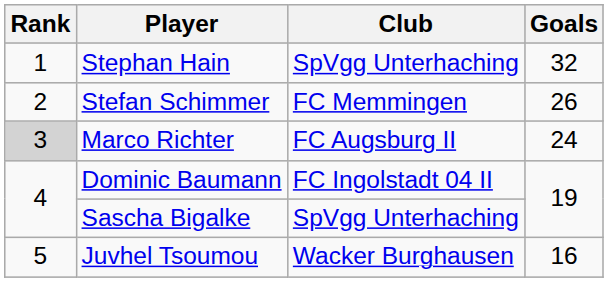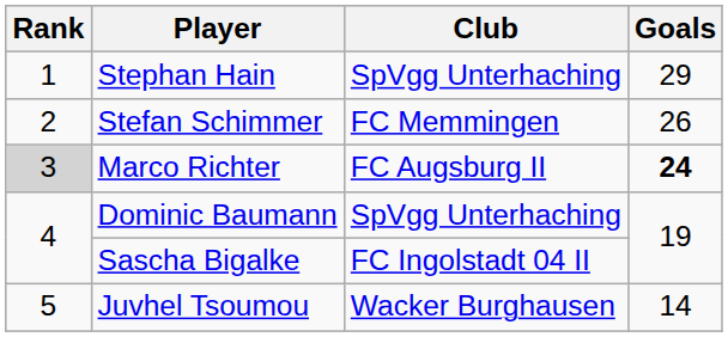Stephan Hain | Goals: 32 -> 29
Marco Richter | Goals: normal -> bold
Dominic Baumann | Club: FC Ingolstadt 04 II -> SpVgg Unterhaching
Sascha Bigalke | Club: SpVgg Unterhaching -> FC Ingolstadt 04 II
Juvhel Tsoumou | Goals: 16 -> 14
